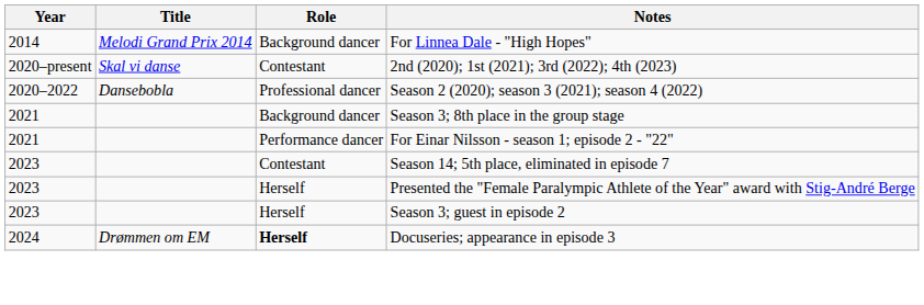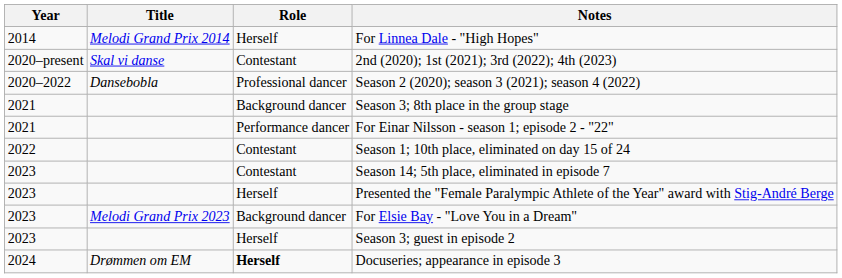For Linnea Dale - "High Hopes" | Role: Background dancer -> Herself
+ row: 2022 | Contestant | Season 1; 10th place, eliminated on day 15 of 24
+ row: 2023 | Melodi Grand Prix 2023 | Background dancer | For Elsie Bay - "Love You in a Dream"
